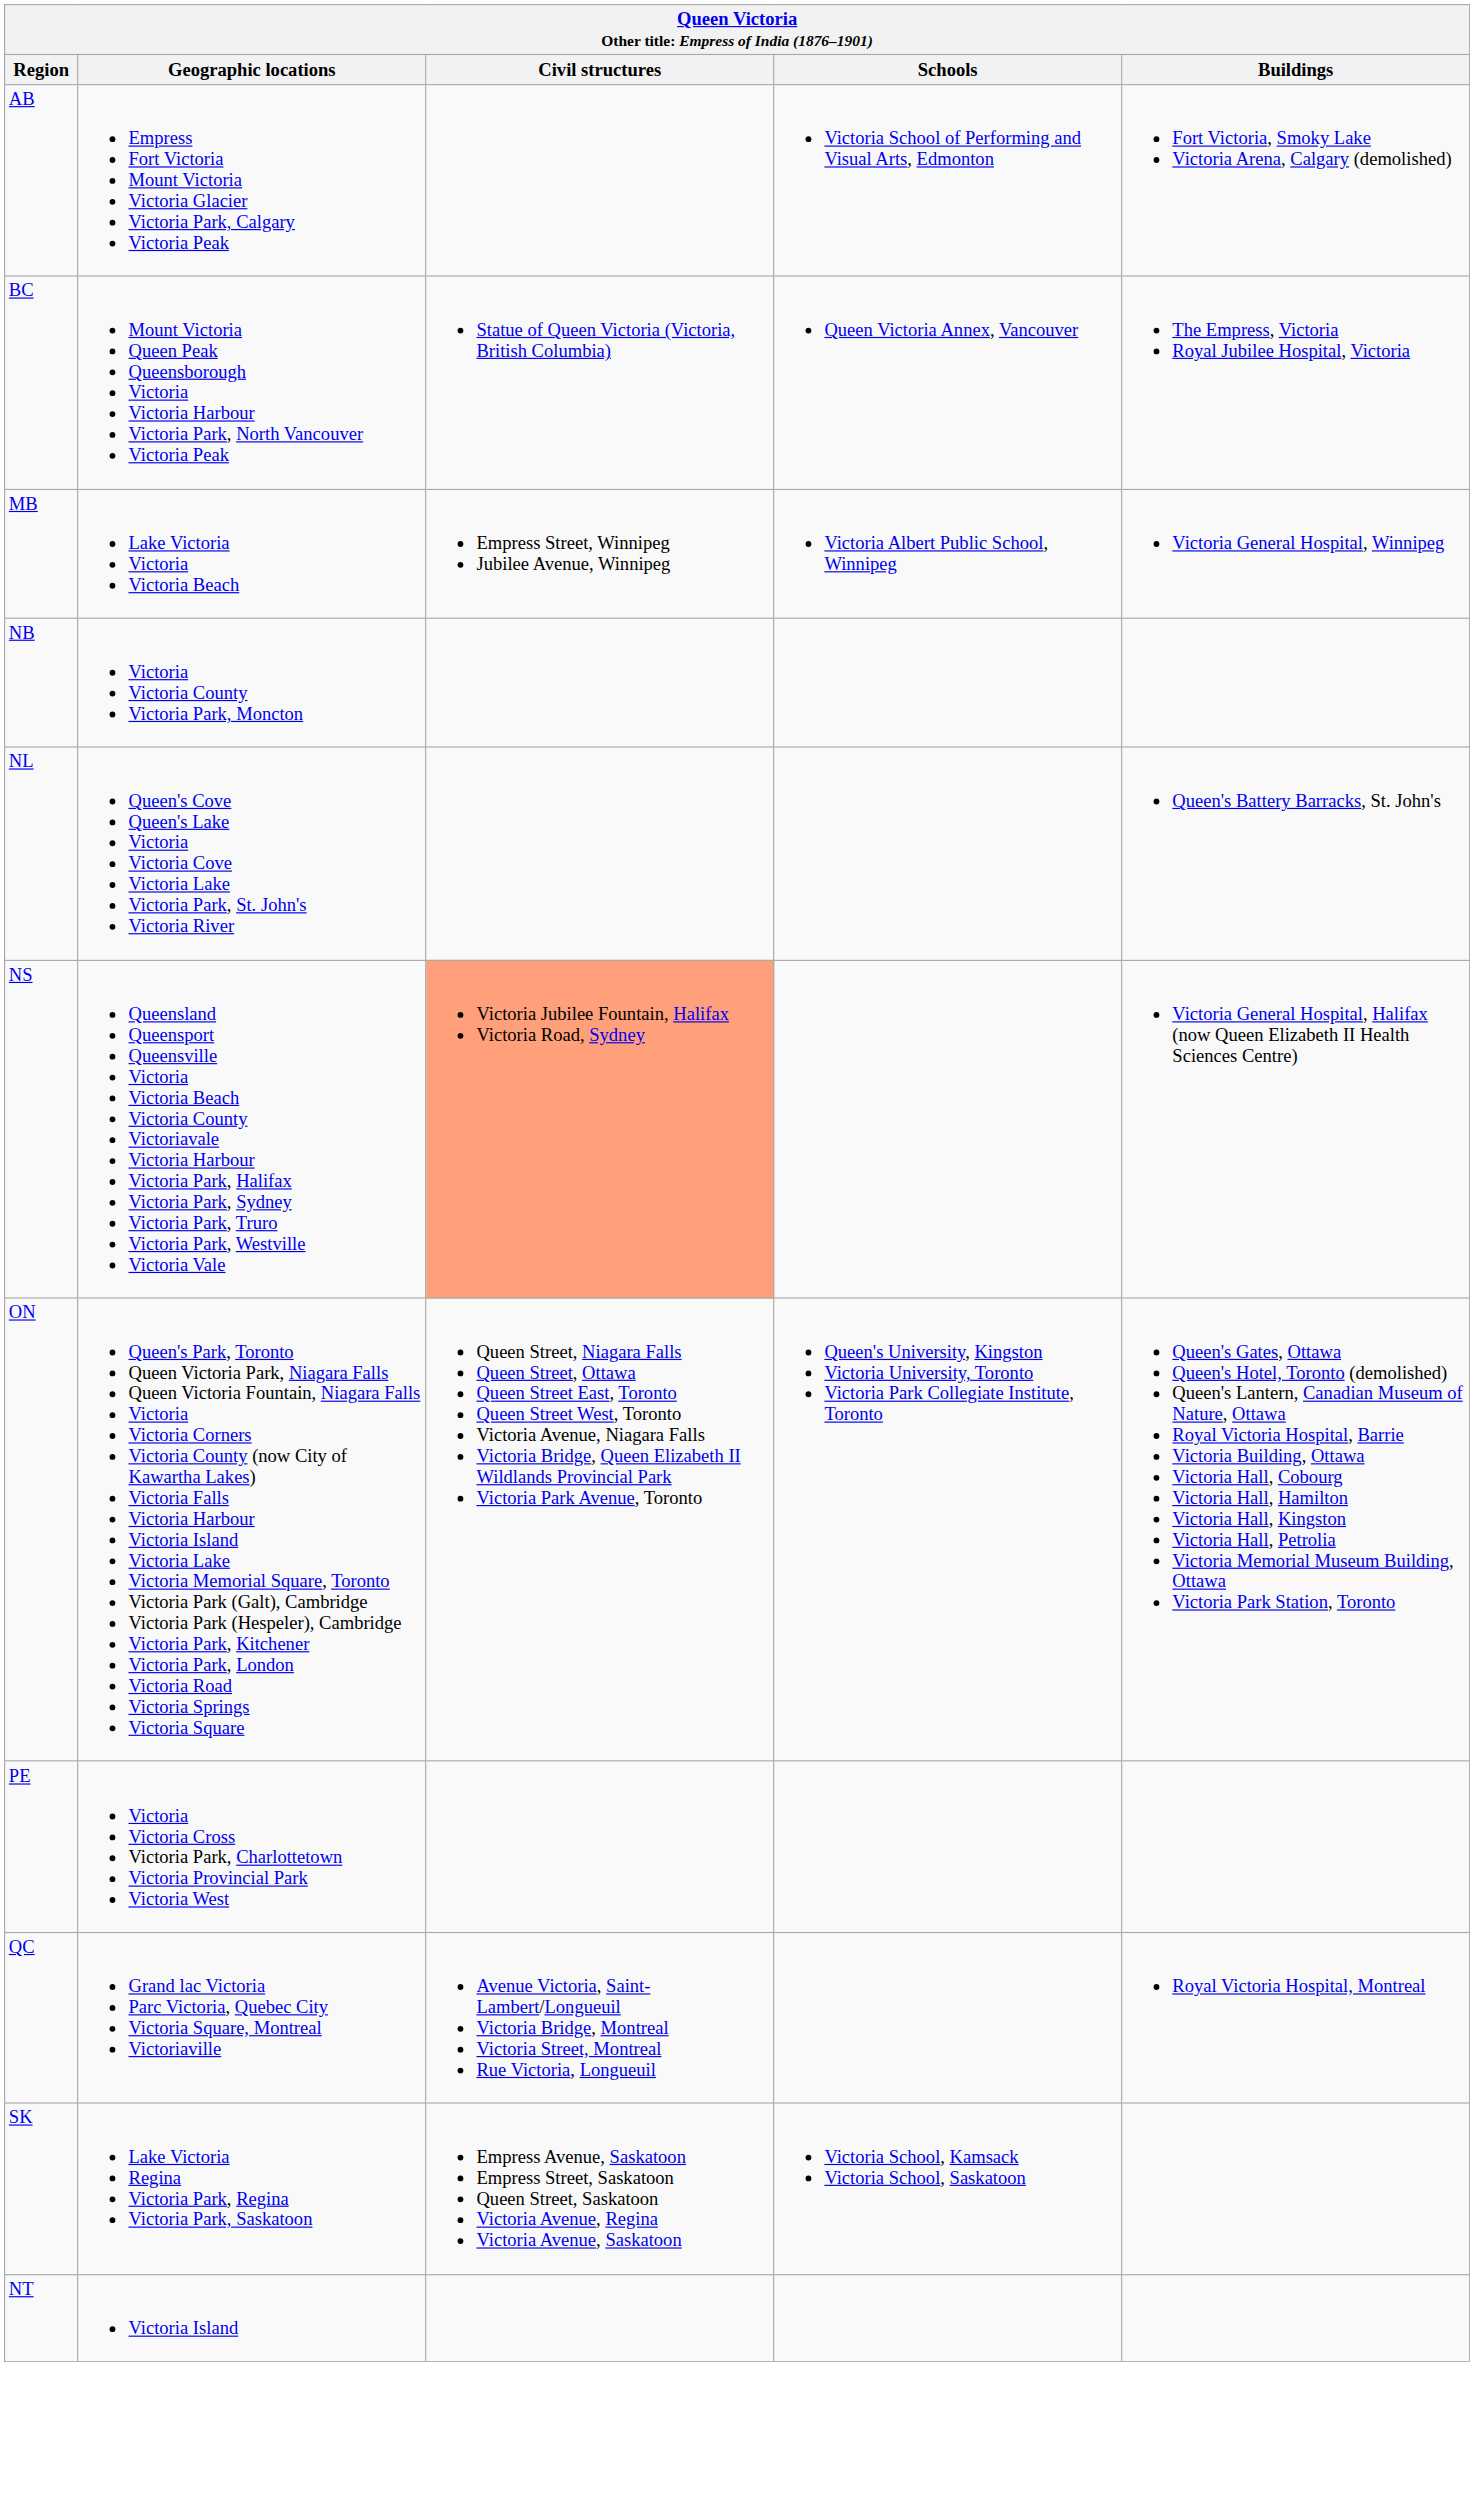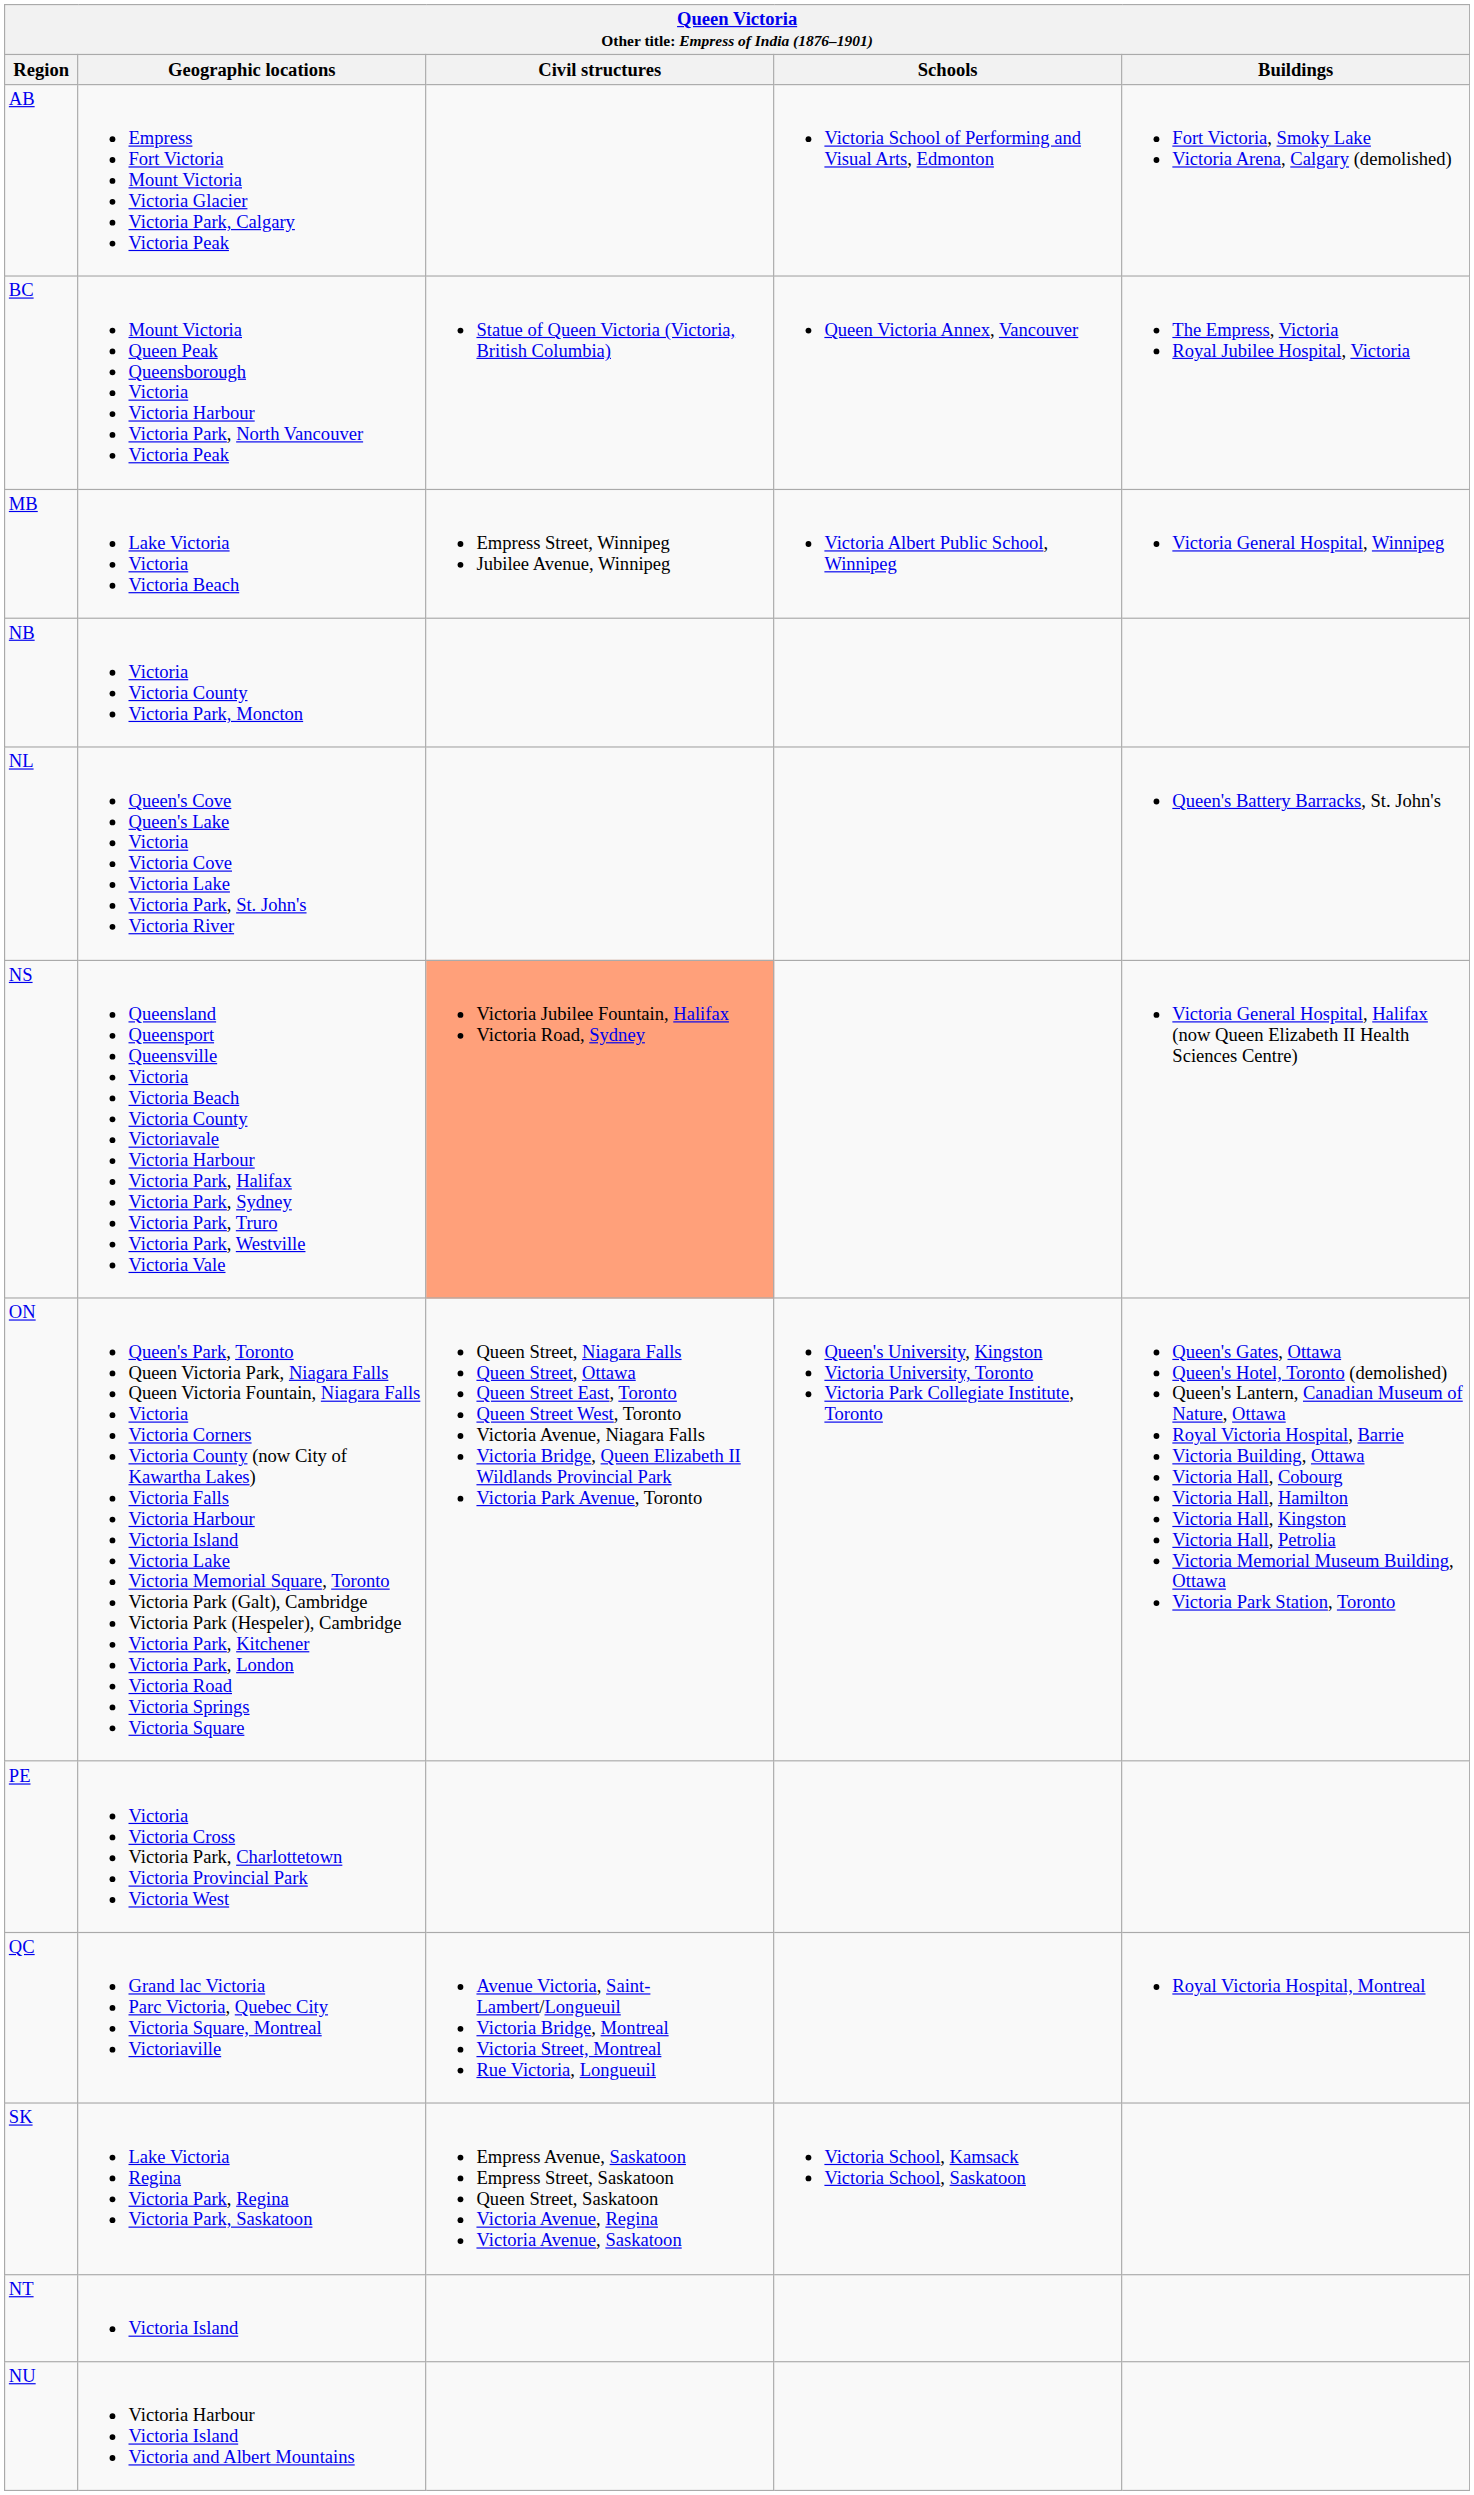+ row: NU | Victoria Harbour Victoria Island Victoria and Albert Mountains
